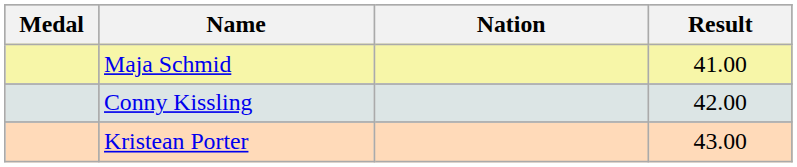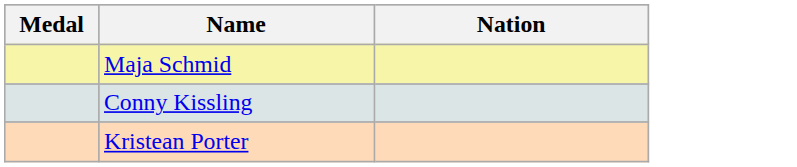- column: Result | 41.00 | 42.00 | 43.00
